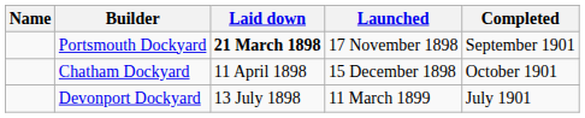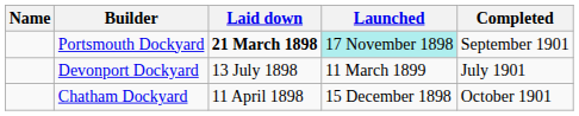Portsmouth Dockyard | Launched: no background -> paleturquoise background
rows swapped: Chatham Dockyard <-> Devonport Dockyard
